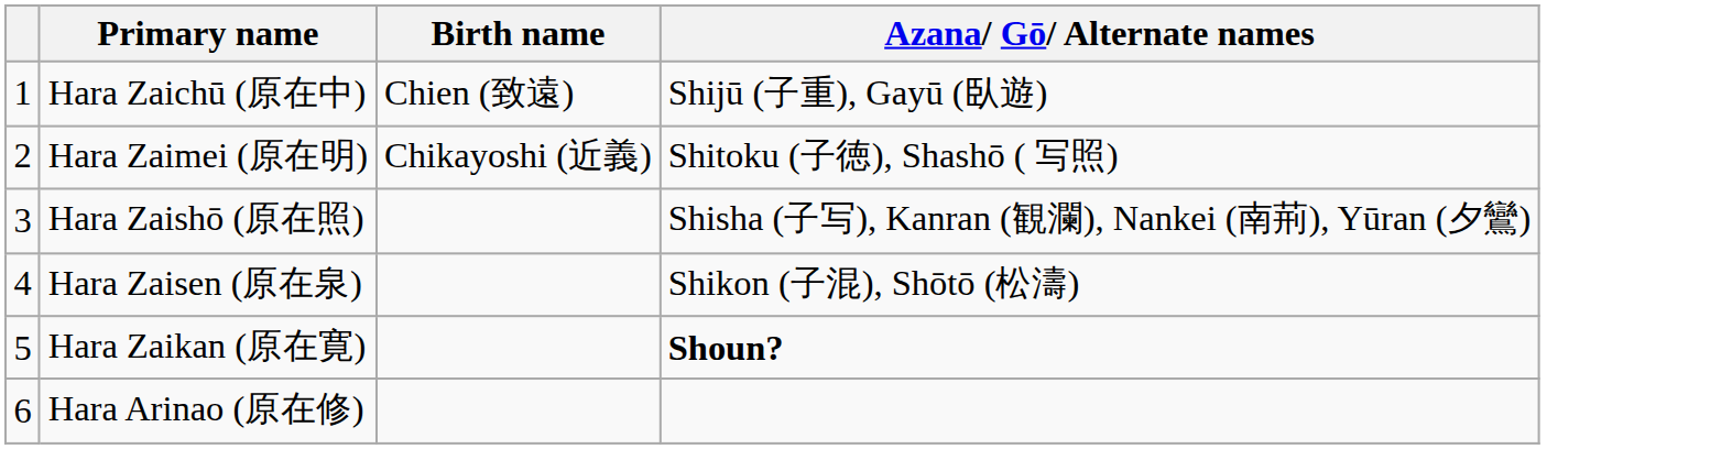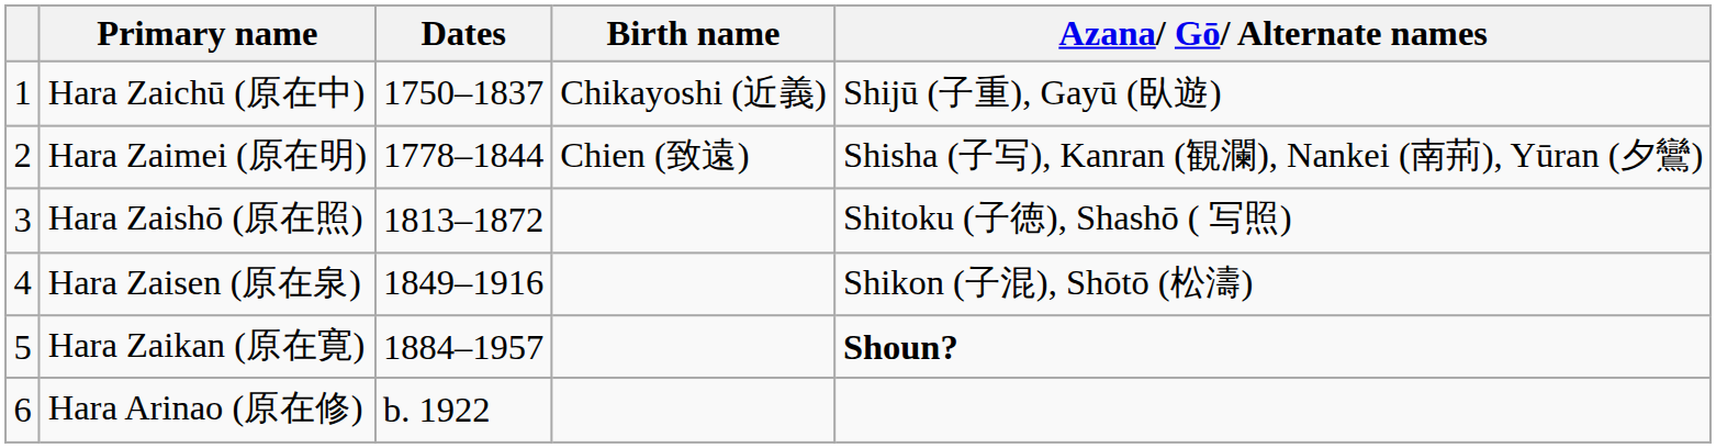+ column: Dates | 1750–1837 | 1778–1844 | 1813–1872 | 1849–1916 | 1884–1957 | b. 1922
Hara Zaichū (原在中) | Birth name: Chien (致遠) -> Chikayoshi (近義)
Hara Zaimei (原在明) | Birth name: Chikayoshi (近義) -> Chien (致遠)
Hara Zaimei (原在明) | Azana/ Gō/ Alternate names: Shitoku (子徳), Shashō ( 写照) -> Shisha (子写), Kanran (観瀾), Nankei (南荊), Yūran (夕鸞)
Hara Zaishō (原在照) | Azana/ Gō/ Alternate names: Shisha (子写), Kanran (観瀾), Nankei (南荊), Yūran (夕鸞) -> Shitoku (子徳), Shashō ( 写照)
